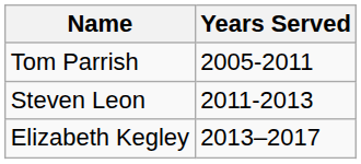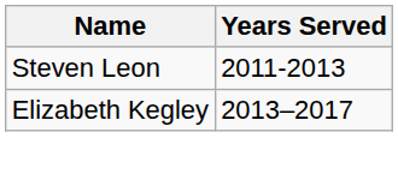- row: Tom Parrish | 2005-2011
